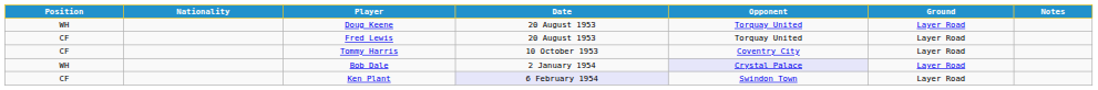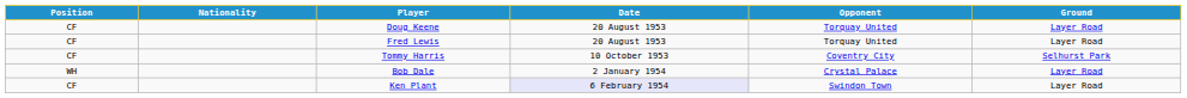- column: Notes
Doug Keene | Position: WH -> CF
Tommy Harris | Ground: Layer Road -> Selhurst Park
Bob Dale | Opponent: lavender background -> no background
